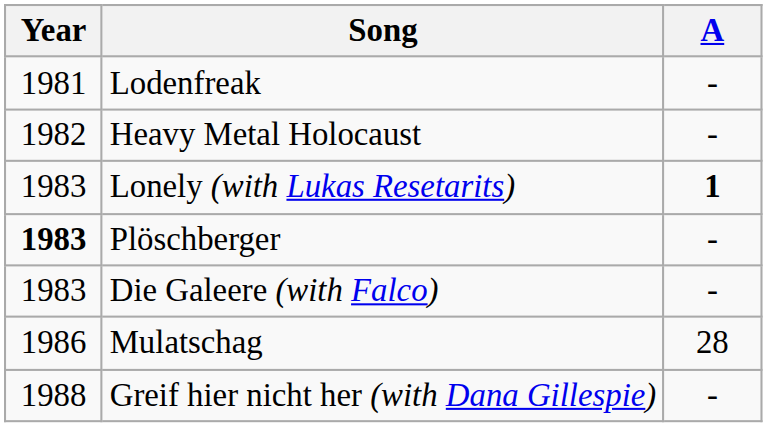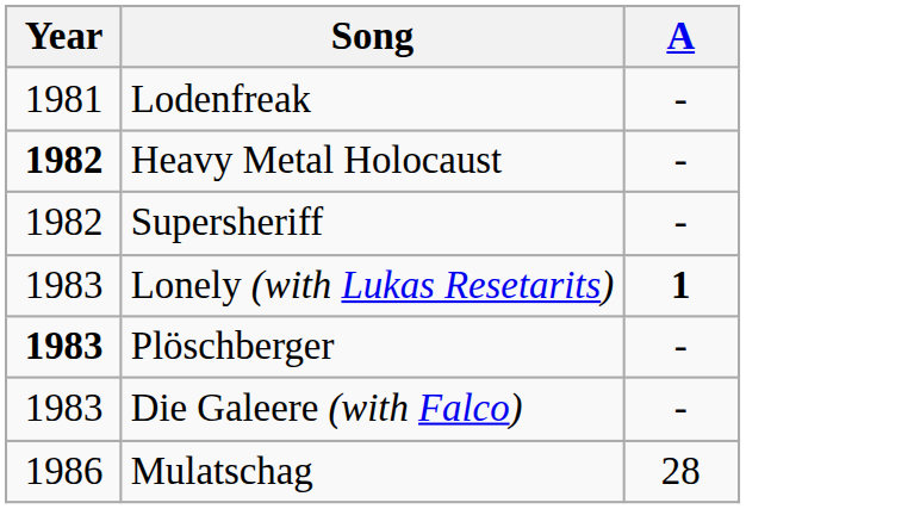Heavy Metal Holocaust | Year: normal -> bold
+ row: 1982 | Supersheriff | -
- row: 1988 | Greif hier nicht her (with Dana Gillespie) | -
